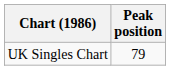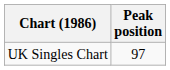UK Singles Chart | Peak position: 79 -> 97
